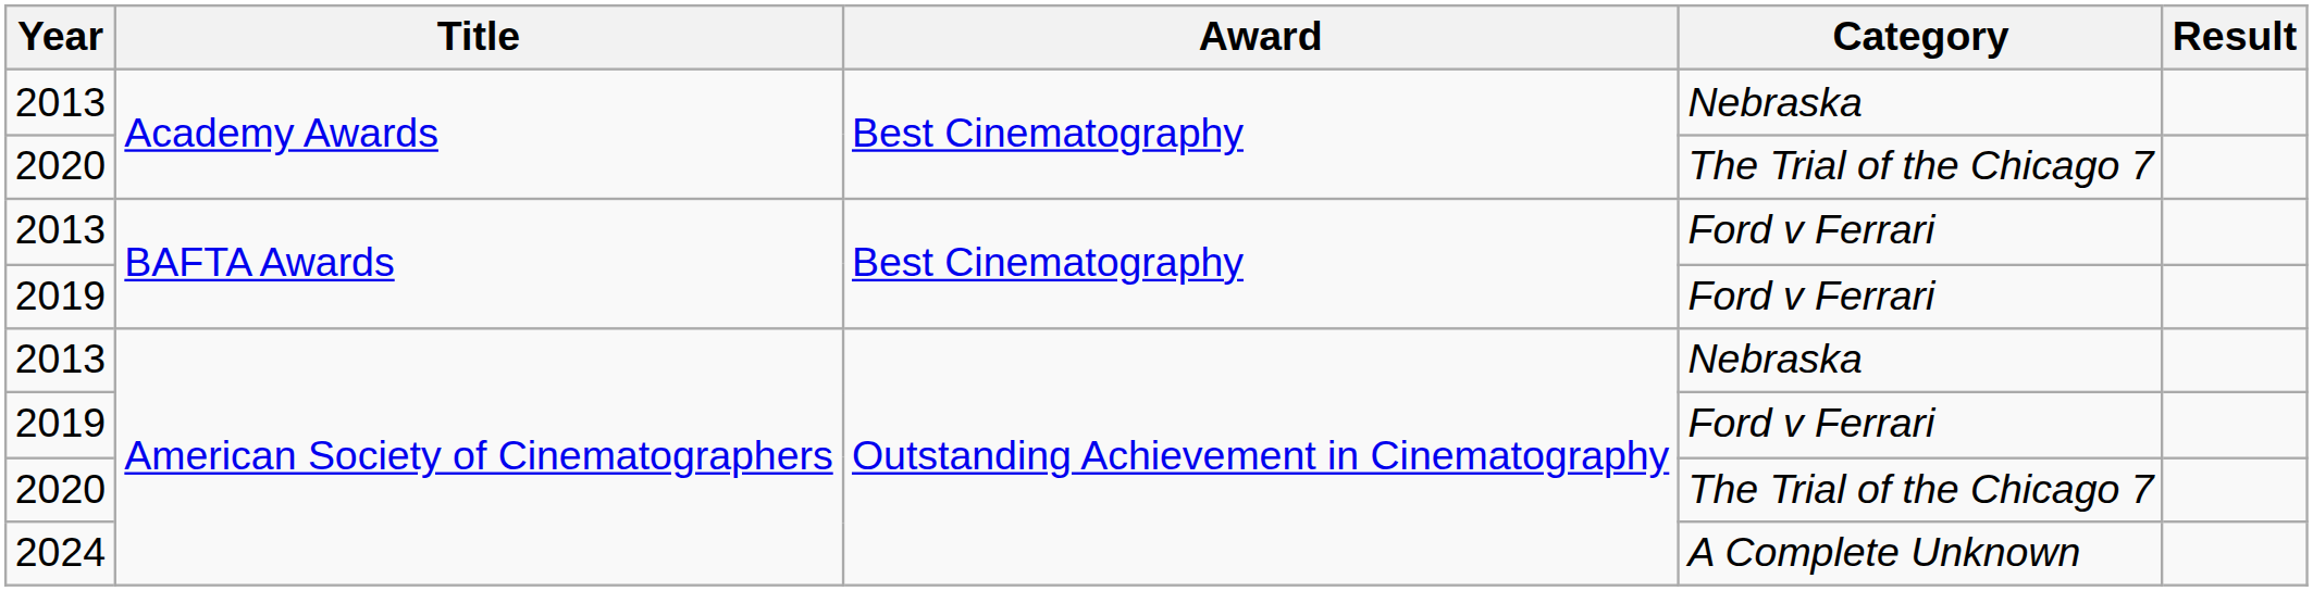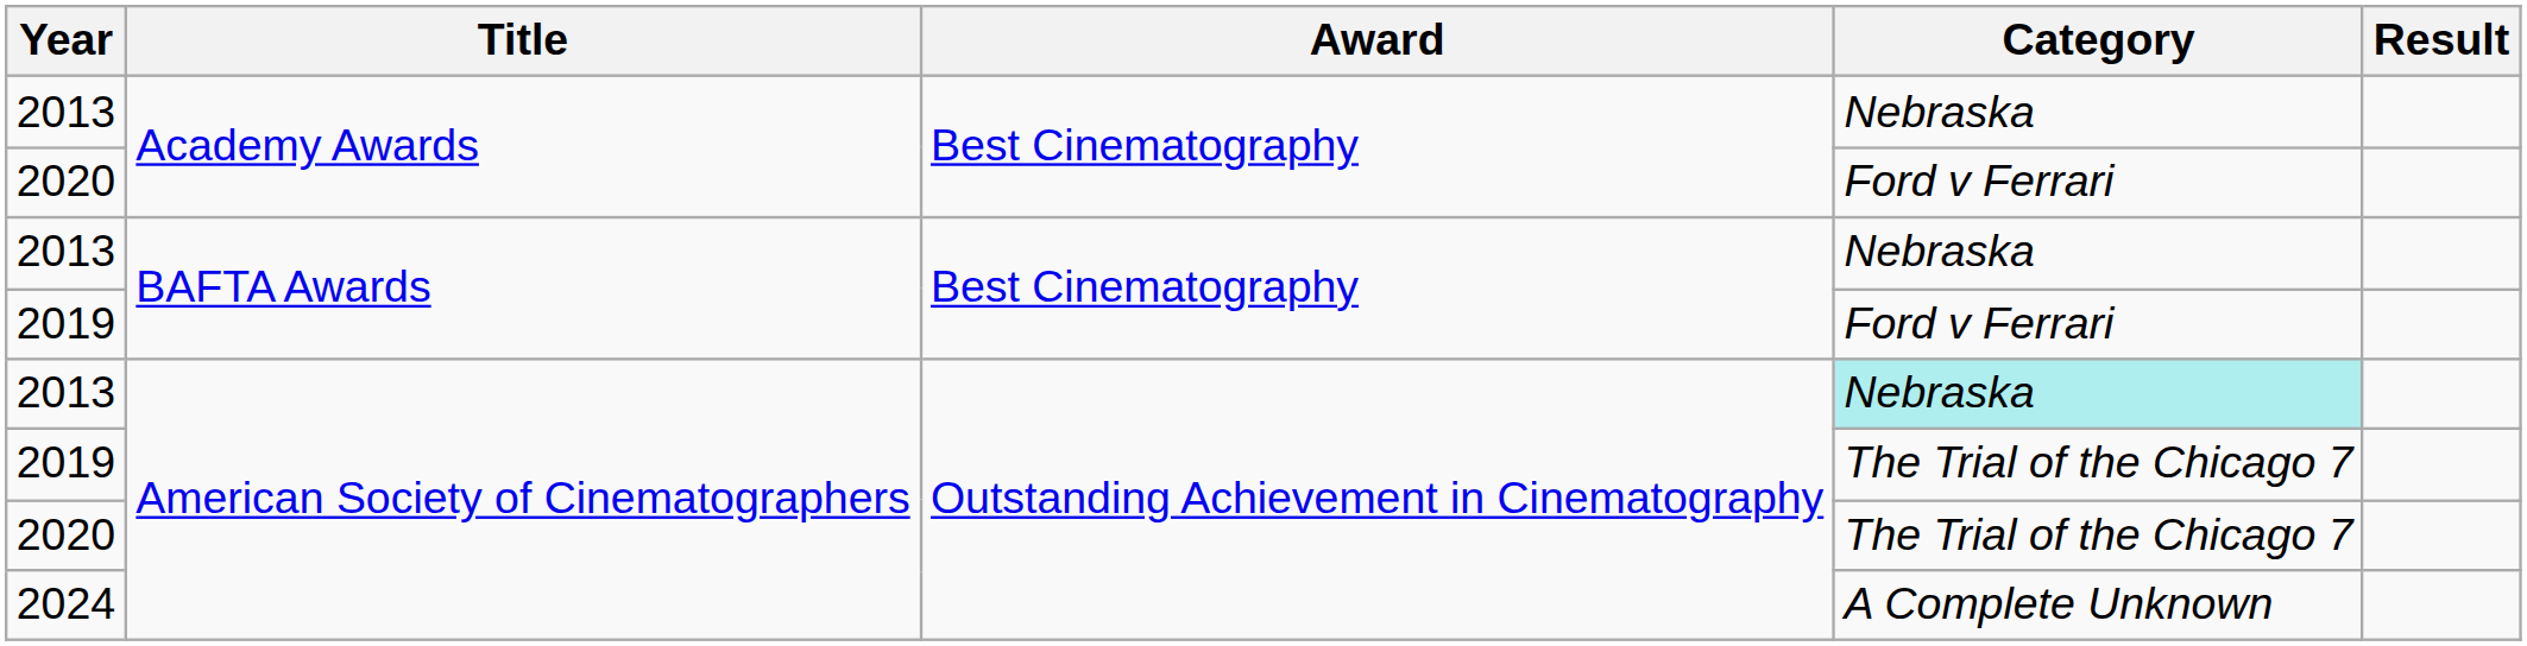2020 / Academy Awards | Category: The Trial of the Chicago 7 -> Ford v Ferrari
2013 / BAFTA Awards | Category: Ford v Ferrari -> Nebraska
2013 / American Society of Cinematographers | Category: no background -> paleturquoise background
2019 / American Society of Cinematographers | Category: Ford v Ferrari -> The Trial of the Chicago 7
